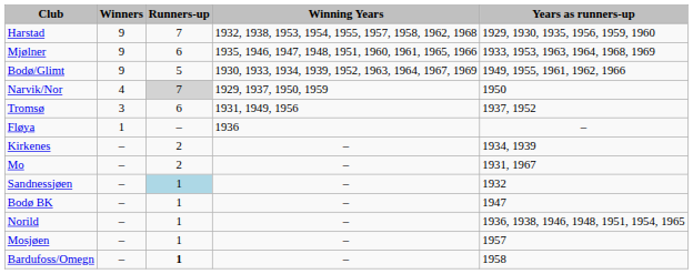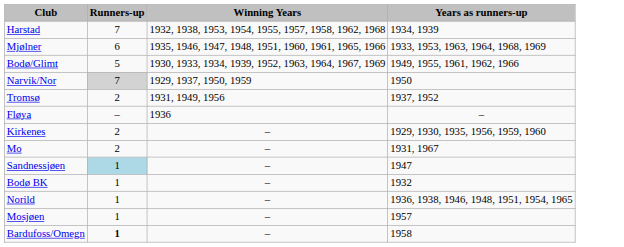- column: Winners | 9 | 9 | 9 | 4 | 3 | 1 | – | – | – | – | – | – | –
Harstad | Years as runners-up: 1929, 1930, 1935, 1956, 1959, 1960 -> 1934, 1939
Tromsø | Runners-up: 6 -> 2
Kirkenes | Years as runners-up: 1934, 1939 -> 1929, 1930, 1935, 1956, 1959, 1960
Sandnessjøen | Years as runners-up: 1932 -> 1947
Bodø BK | Years as runners-up: 1947 -> 1932
